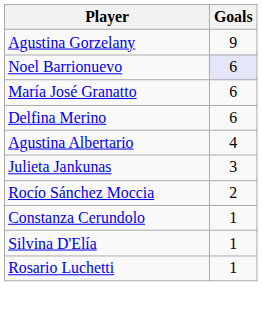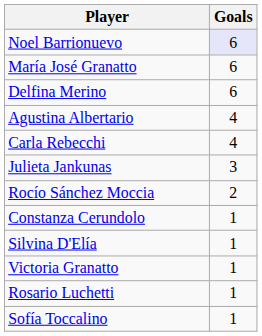- row: Agustina Gorzelany | 9
+ row: Carla Rebecchi | 4
+ row: Victoria Granatto | 1
+ row: Sofía Toccalino | 1
